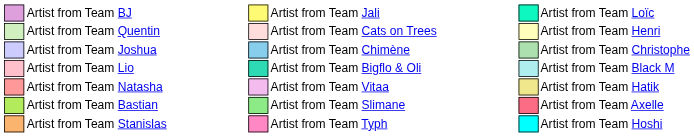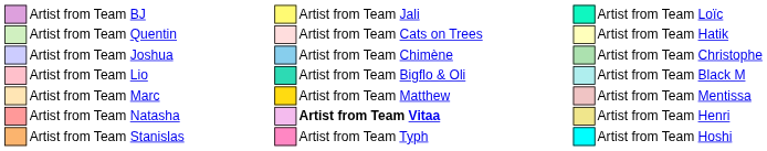Artist from Team Quentin | column 14: Artist from Team Henri -> Artist from Team Hatik
+ row: Artist from Team Marc | Artist from Team Matthew | Artist from Team Mentissa
Artist from Team Natasha | column 8: normal -> bold
Artist from Team Natasha | column 14: Artist from Team Hatik -> Artist from Team Henri
- row: Artist from Team Bastian | Artist from Team Slimane | Artist from Team Axelle
